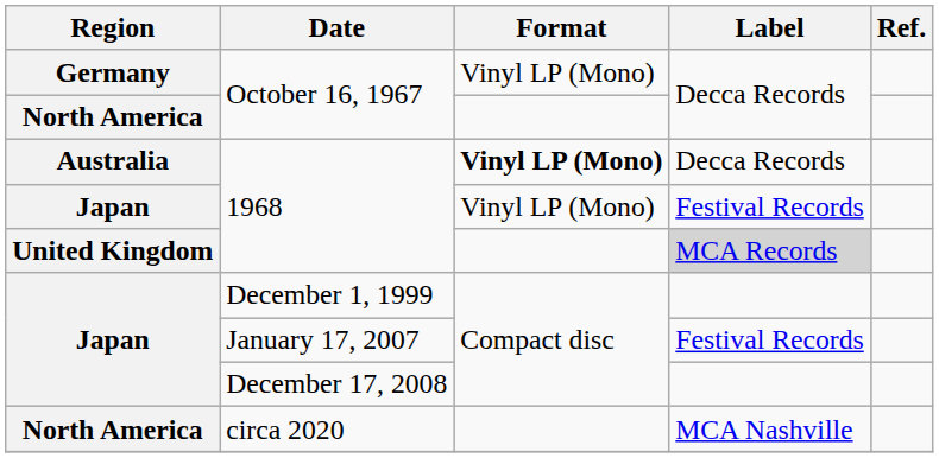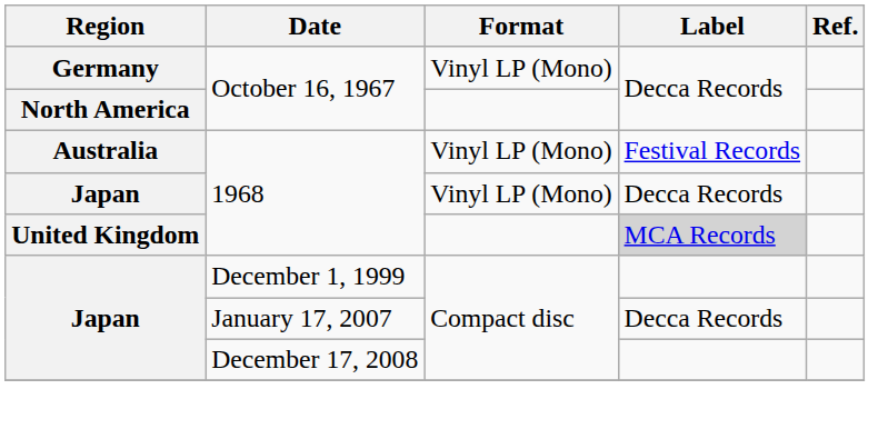Australia / 1968 | Format: bold -> normal
Australia / 1968 | Label: Decca Records -> Festival Records
Japan / 1968 | Label: Festival Records -> Decca Records
January 17, 2007 | Label: Festival Records -> Decca Records
- row: North America | circa 2020 | MCA Nashville
